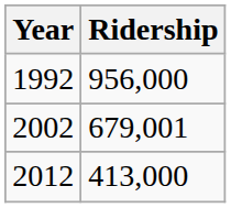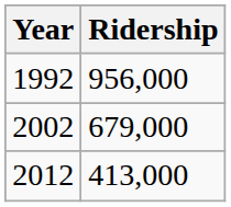2002 | Ridership: 679,001 -> 679,000
